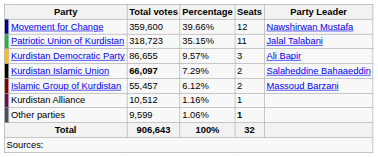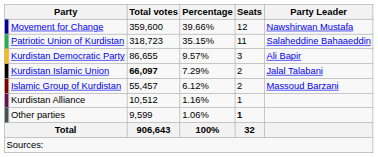Patriotic Union of Kurdistan | Party Leader: Jalal Talabani -> Salaheddine Bahaaeddin
Kurdistan Islamic Union | Party Leader: Salaheddine Bahaaeddin -> Jalal Talabani
